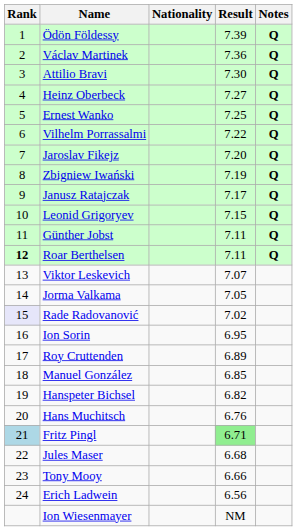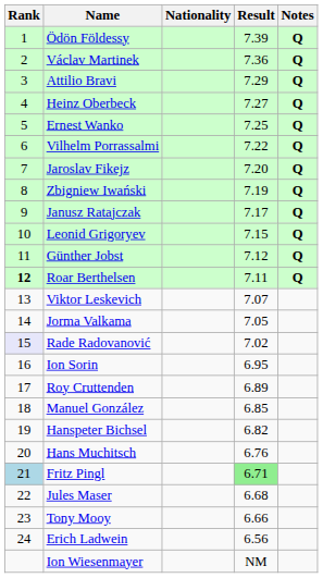Attilio Bravi | Result: 7.30 -> 7.29
Günther Jobst | Result: 7.11 -> 7.12
